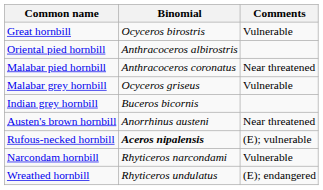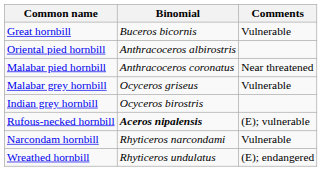Great hornbill | Binomial: Ocyceros birostris -> Buceros bicornis
Indian grey hornbill | Binomial: Buceros bicornis -> Ocyceros birostris
- row: Austen's brown hornbill | Anorrhinus austeni | Near threatened
